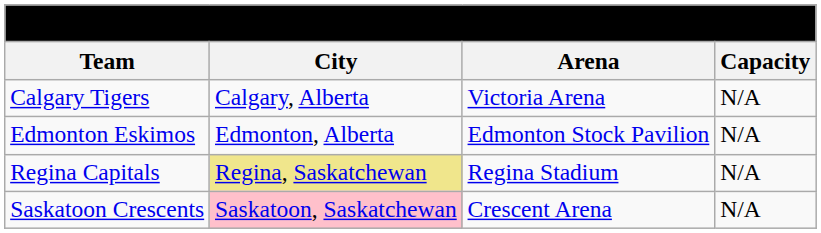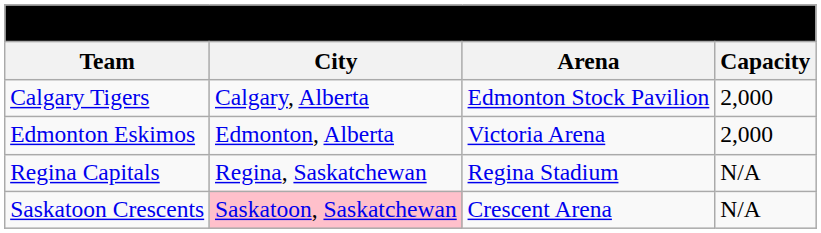Calgary Tigers | Arena: Victoria Arena -> Edmonton Stock Pavilion
Calgary Tigers | Capacity: N/A -> 2,000
Edmonton Eskimos | Arena: Edmonton Stock Pavilion -> Victoria Arena
Edmonton Eskimos | Capacity: N/A -> 2,000
Regina Capitals | City: khaki background -> no background
